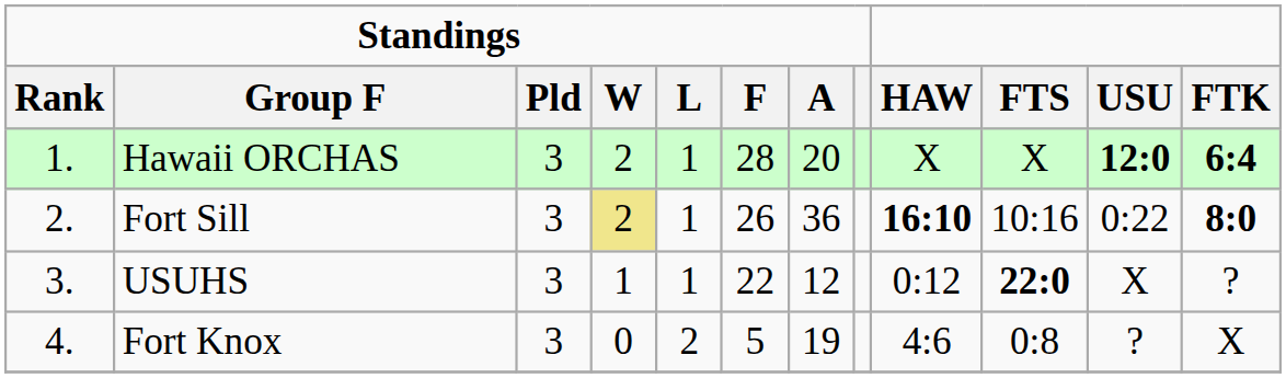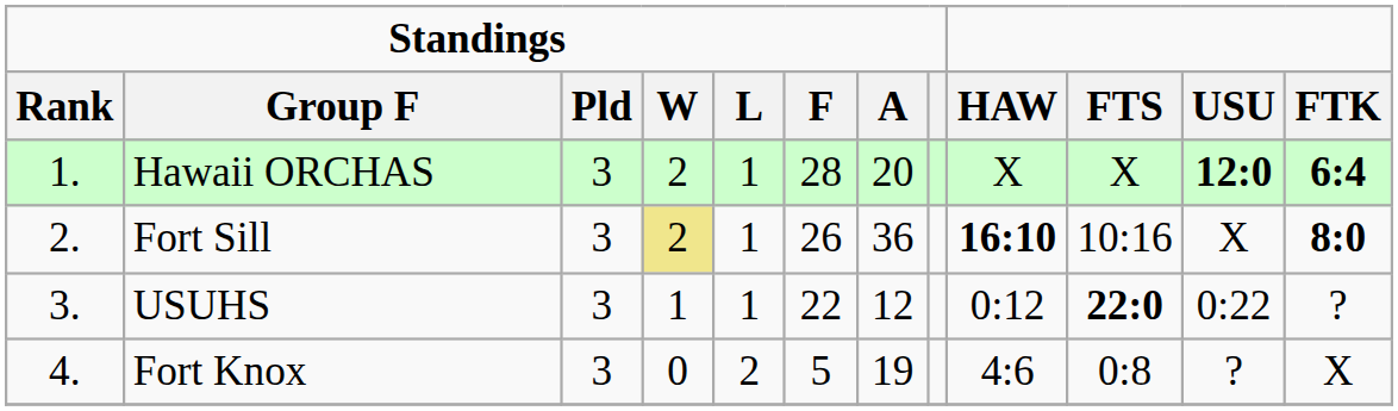Fort Sill | USU: 0:22 -> X
USUHS | USU: X -> 0:22
